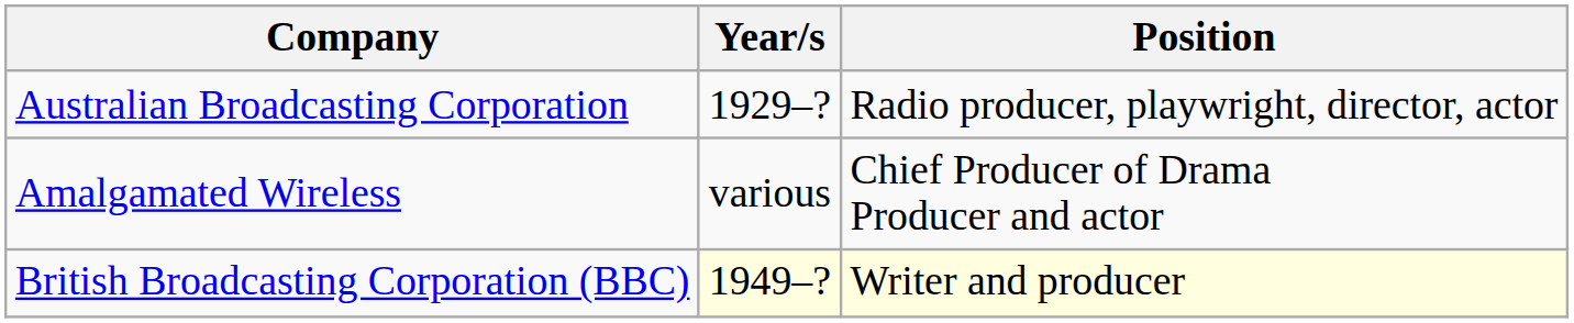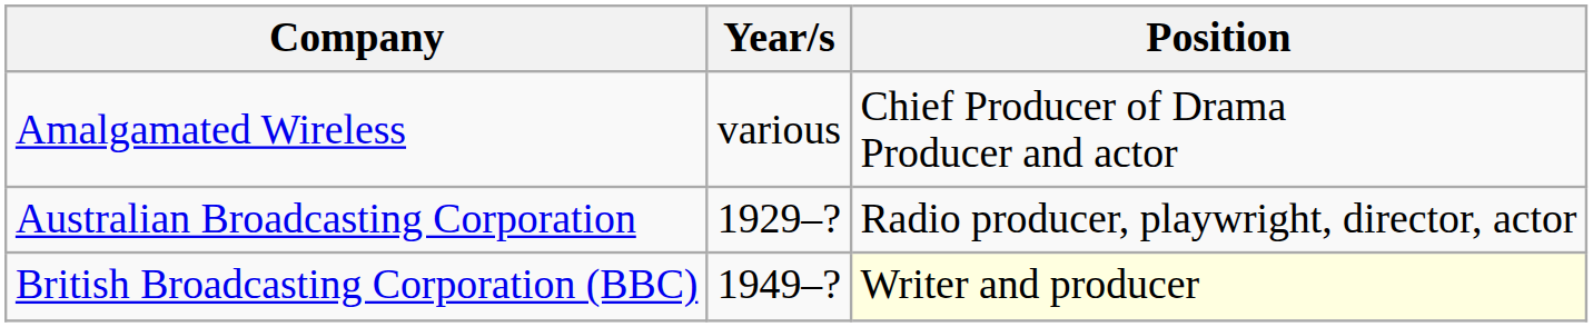rows swapped: Australian Broadcasting Corporation <-> Amalgamated Wireless
British Broadcasting Corporation (BBC) | Year/s: lightyellow background -> no background
